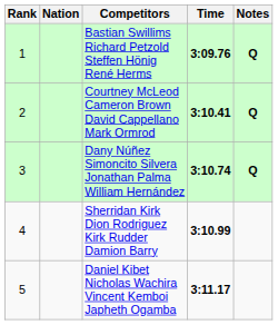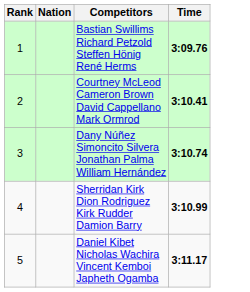- column: Notes | Q | Q | Q
